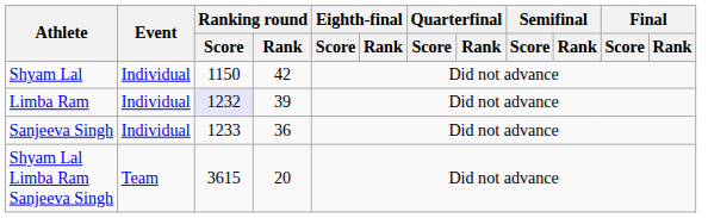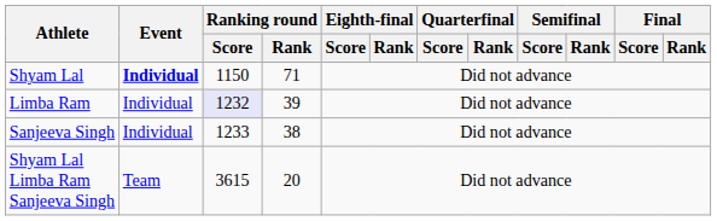Shyam Lal | Event: normal -> bold
Shyam Lal | Ranking round / Rank: 42 -> 71
Sanjeeva Singh | Ranking round / Rank: 36 -> 38
